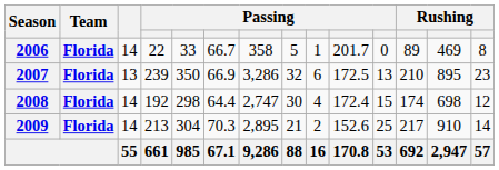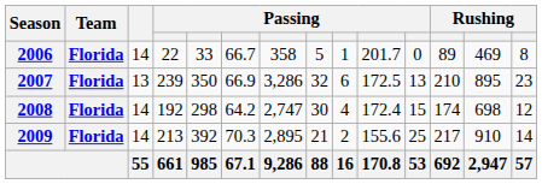2008 | column 6: 64.4 -> 64.2
2009 | column 5: 304 -> 392
2009 | column 10: 152.6 -> 155.6
